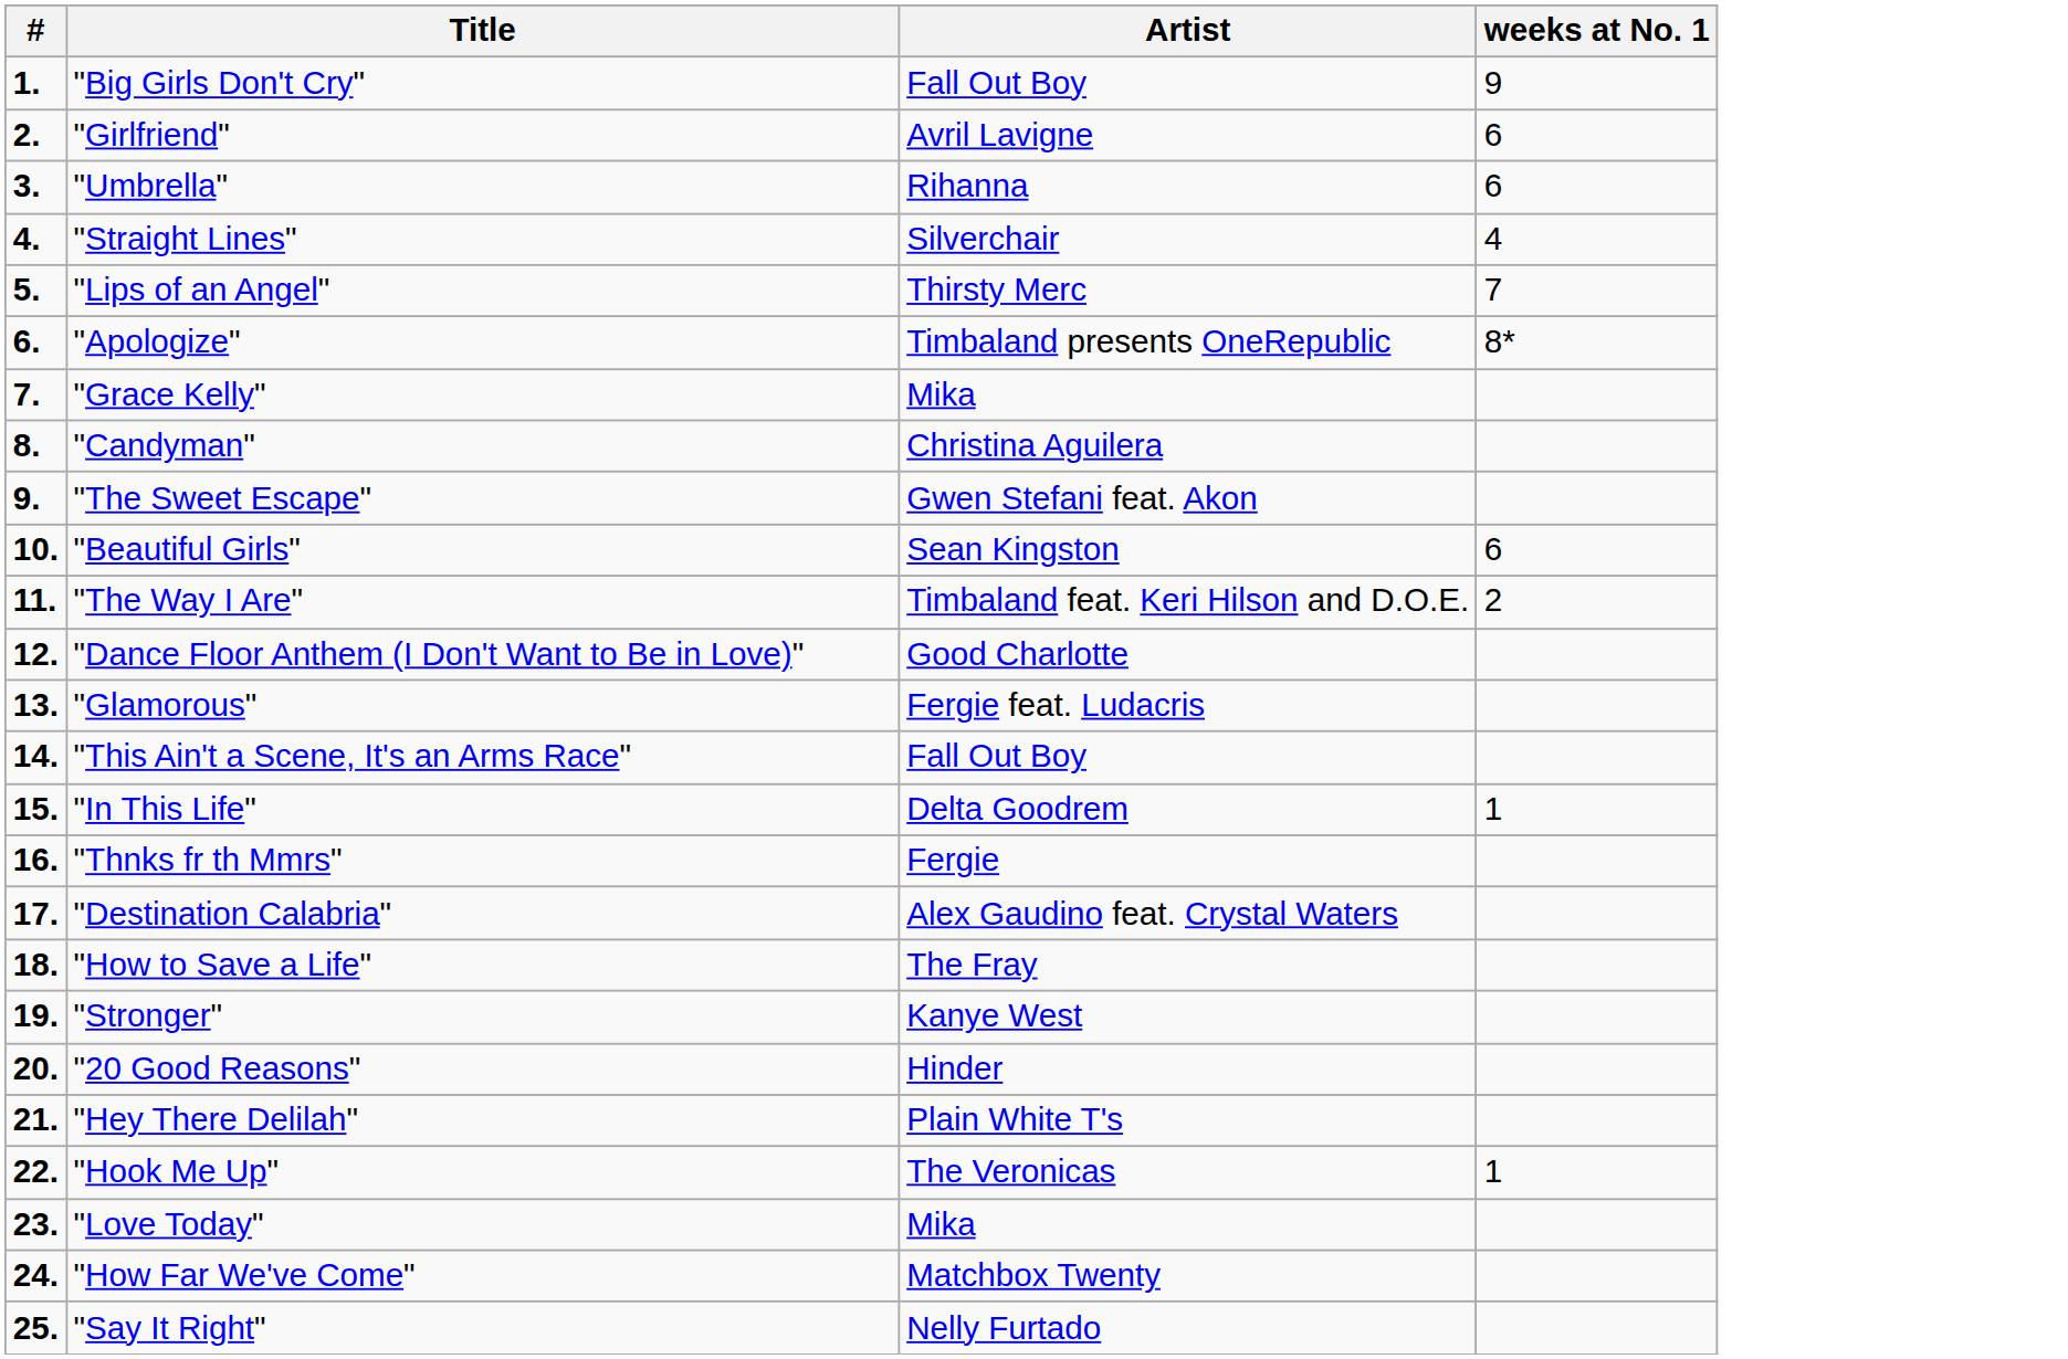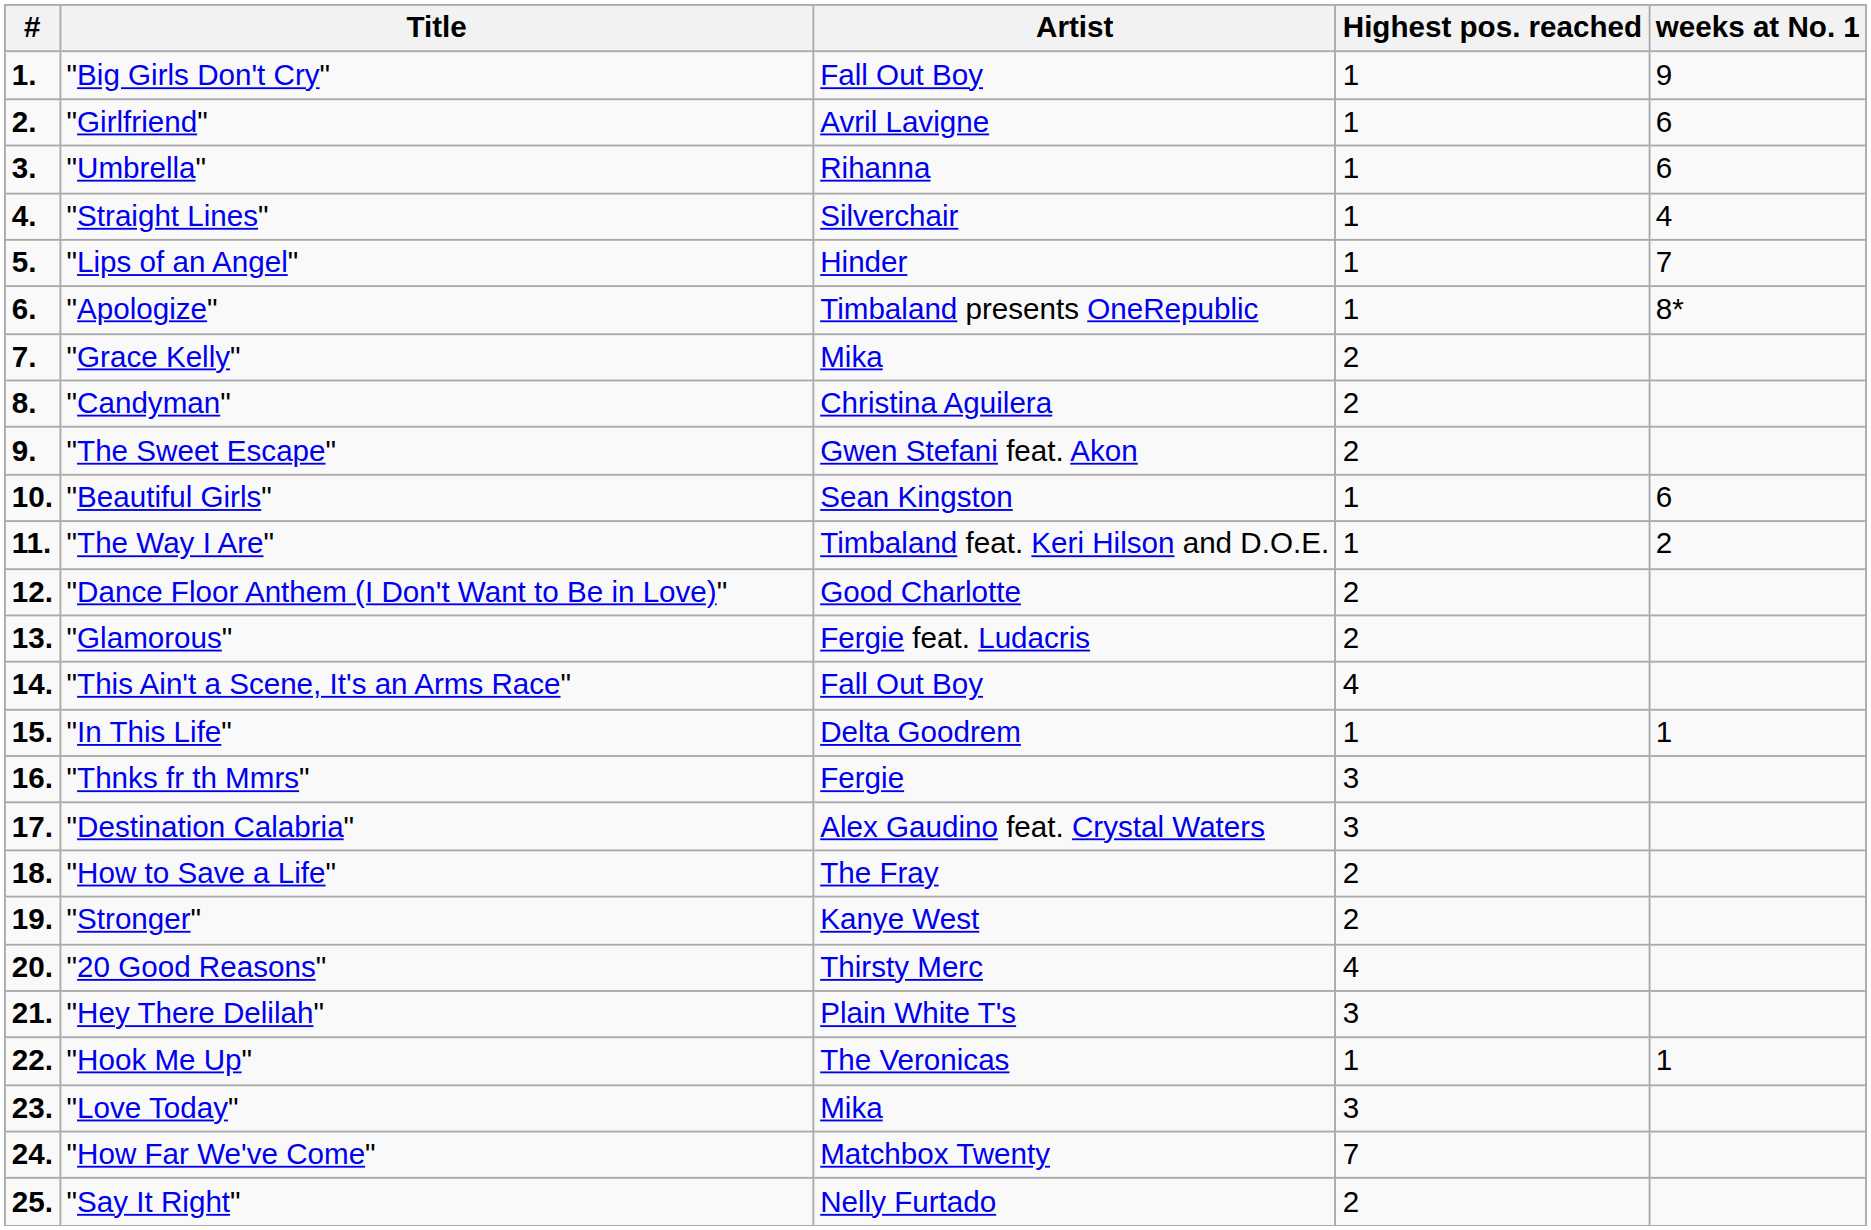+ column: Highest pos. reached | 1 | 1 | 1 | 1 | 1 | 1 | 2 | 2 | 2 | 1 | 1 | 2 | 2 | 4 | 1 | 3 | 3 | 2 | 2 | 4 | 3 | 1 | 3 | 7 | 2
"Lips of an Angel" | Artist: Thirsty Merc -> Hinder
"20 Good Reasons" | Artist: Hinder -> Thirsty Merc
